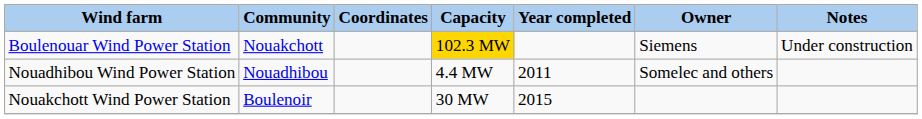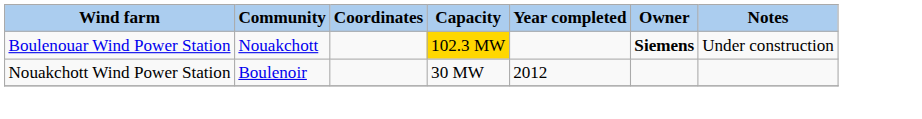Boulenouar Wind Power Station | Owner: normal -> bold
- row: Nouadhibou Wind Power Station | Nouadhibou | 4.4 MW | 2011 | Somelec and others
Nouakchott Wind Power Station | Year completed: 2015 -> 2012
